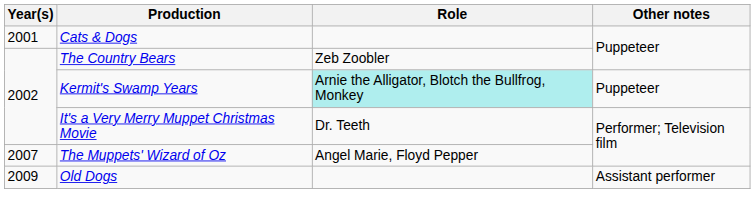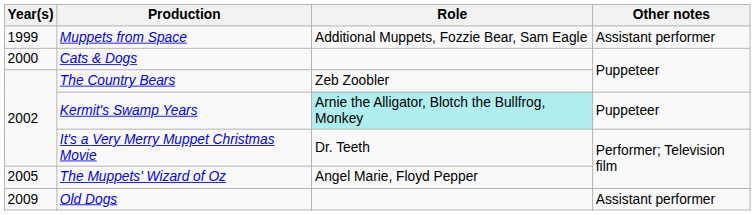+ row: 1999 | Muppets from Space | Additional Muppets, Fozzie Bear, Sam Eagle | Assistant performer
Cats & Dogs | Year(s): 2001 -> 2000
The Muppets' Wizard of Oz | Year(s): 2007 -> 2005
